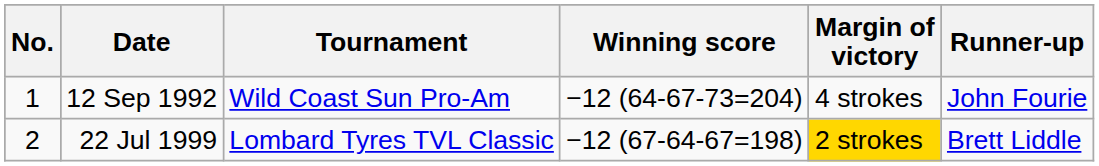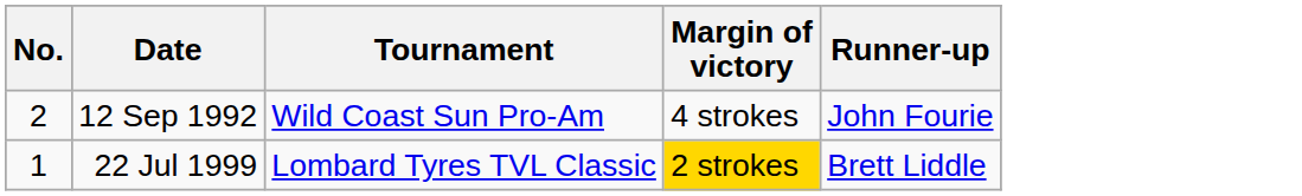- column: Winning score | −12 (64-67-73=204) | −12 (67-64-67=198)
12 Sep 1992 | No.: 1 -> 2
22 Jul 1999 | No.: 2 -> 1
